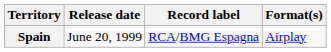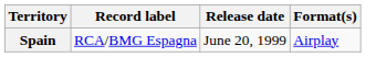columns swapped: Release date <-> Record label
